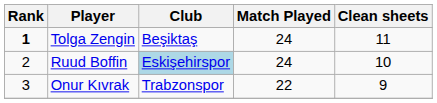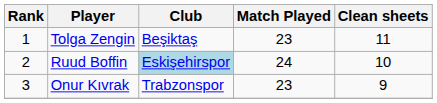Tolga Zengin | Rank: bold -> normal
Tolga Zengin | Match Played: 24 -> 23
Onur Kıvrak | Match Played: 22 -> 23
